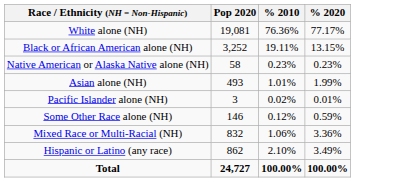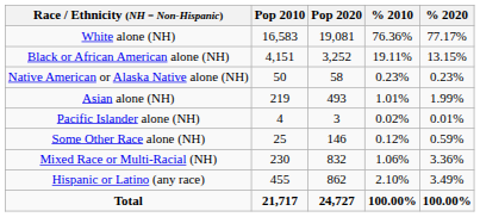+ column: Pop 2010 | 16,583 | 4,151 | 50 | 219 | 4 | 25 | 230 | 455 | 21,717
